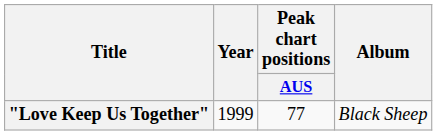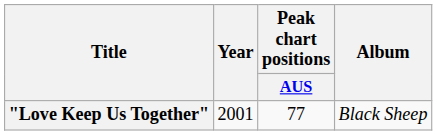"Love Keep Us Together" | Year: 1999 -> 2001
